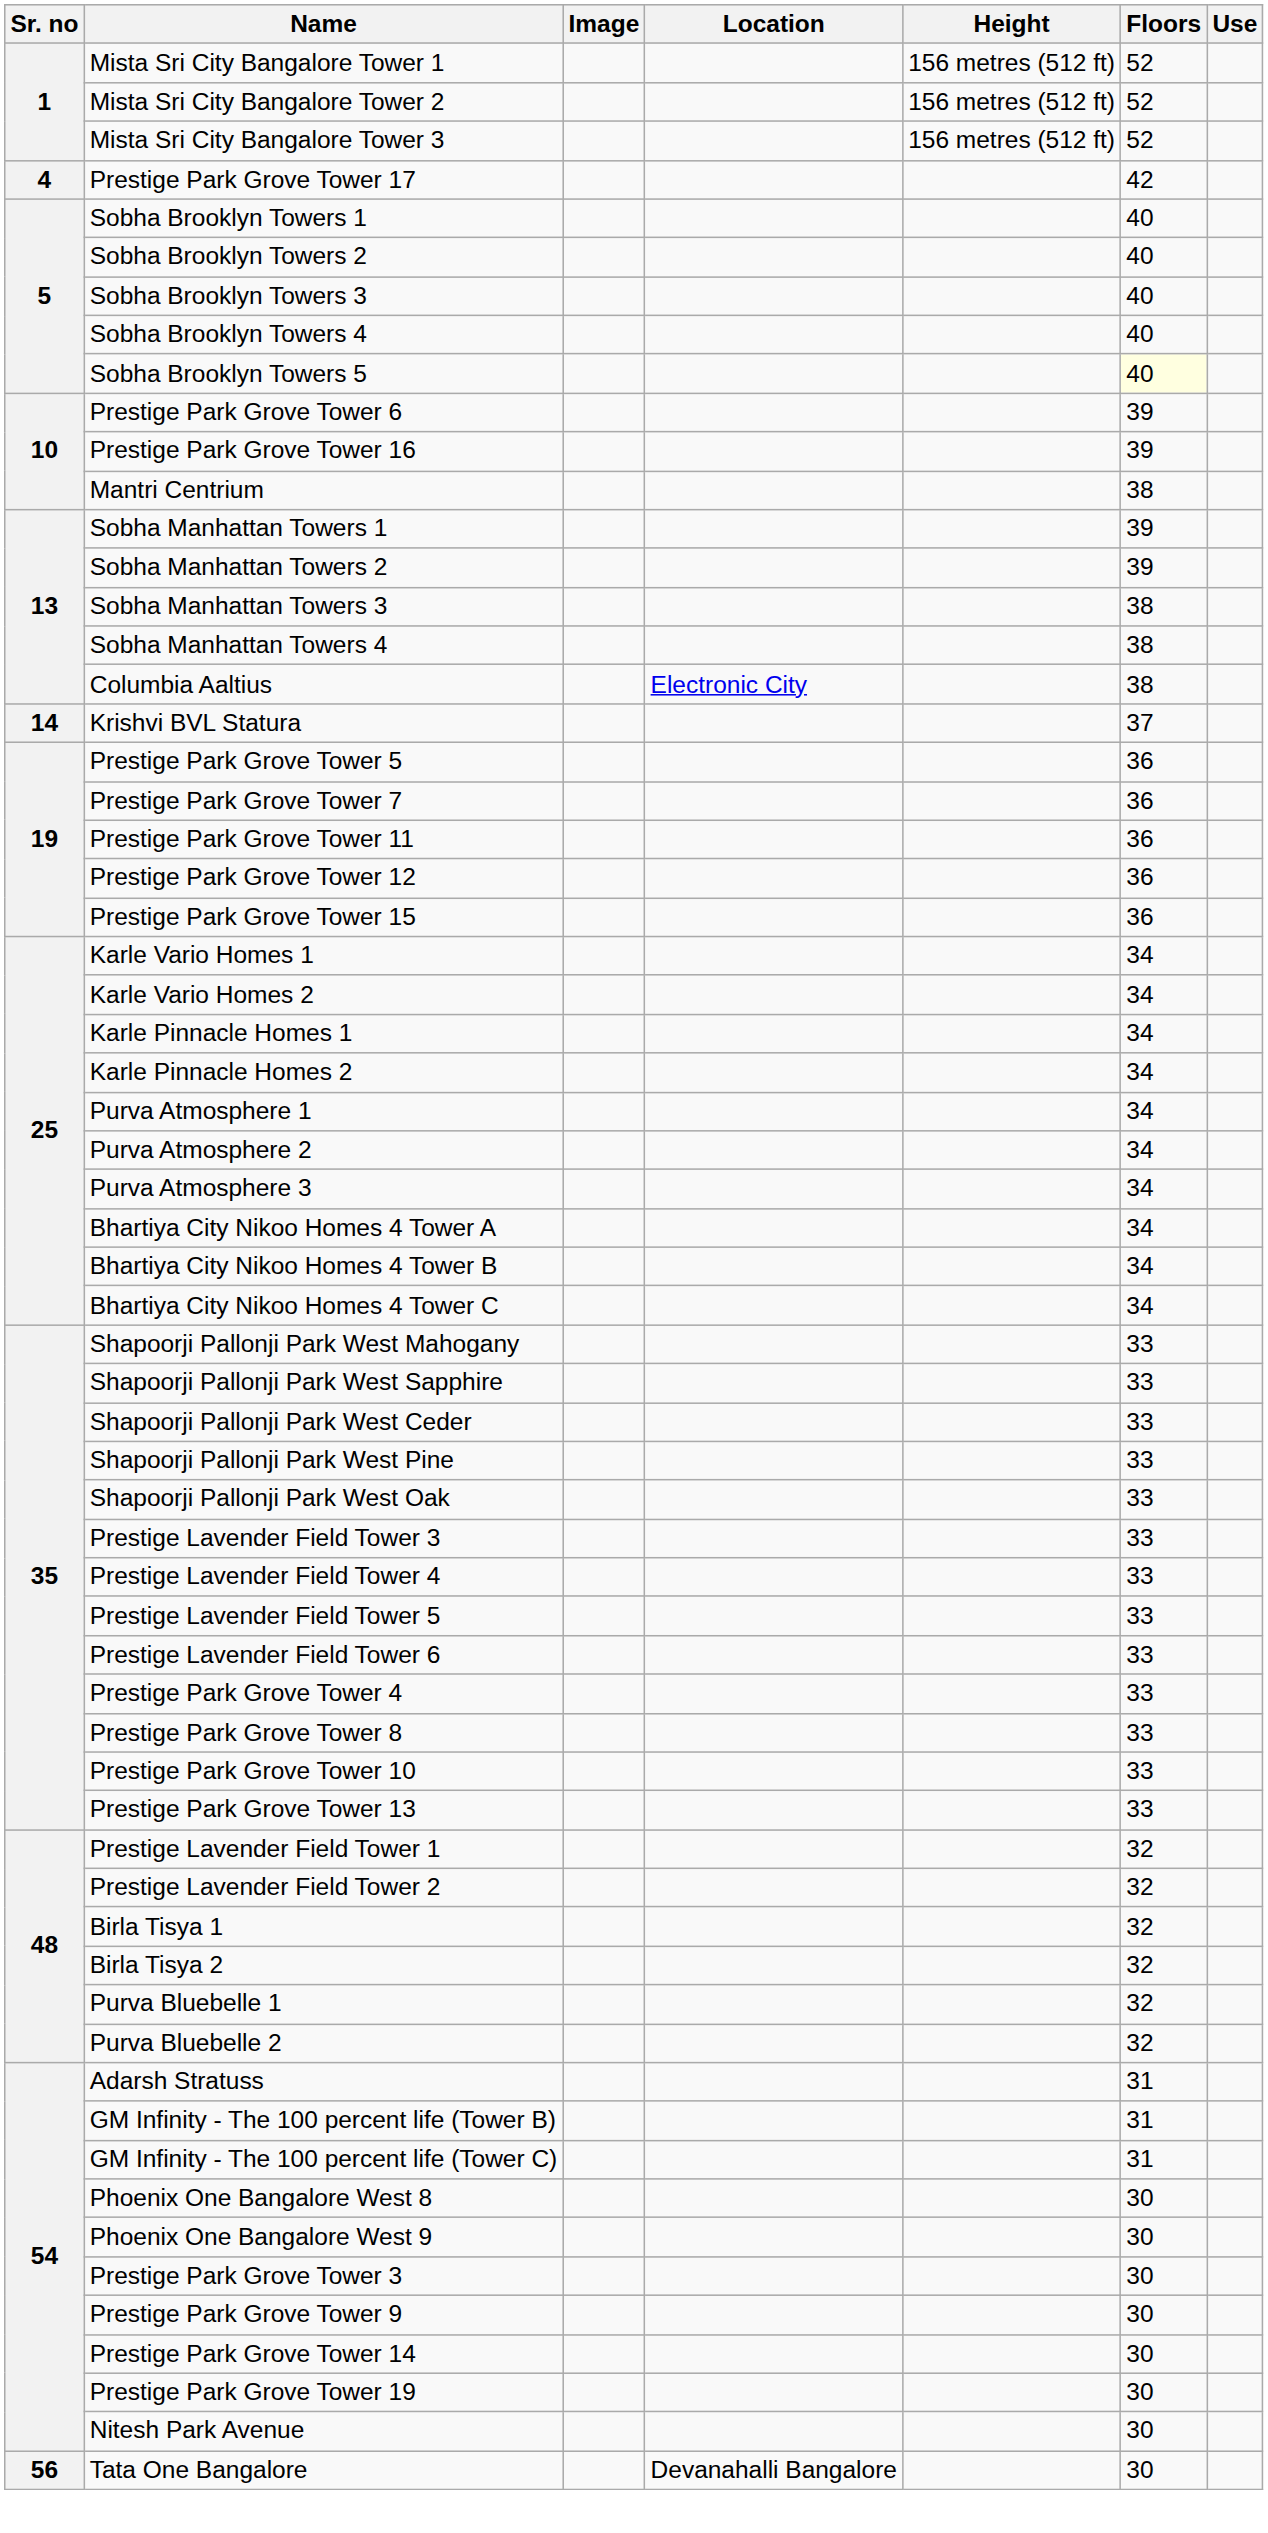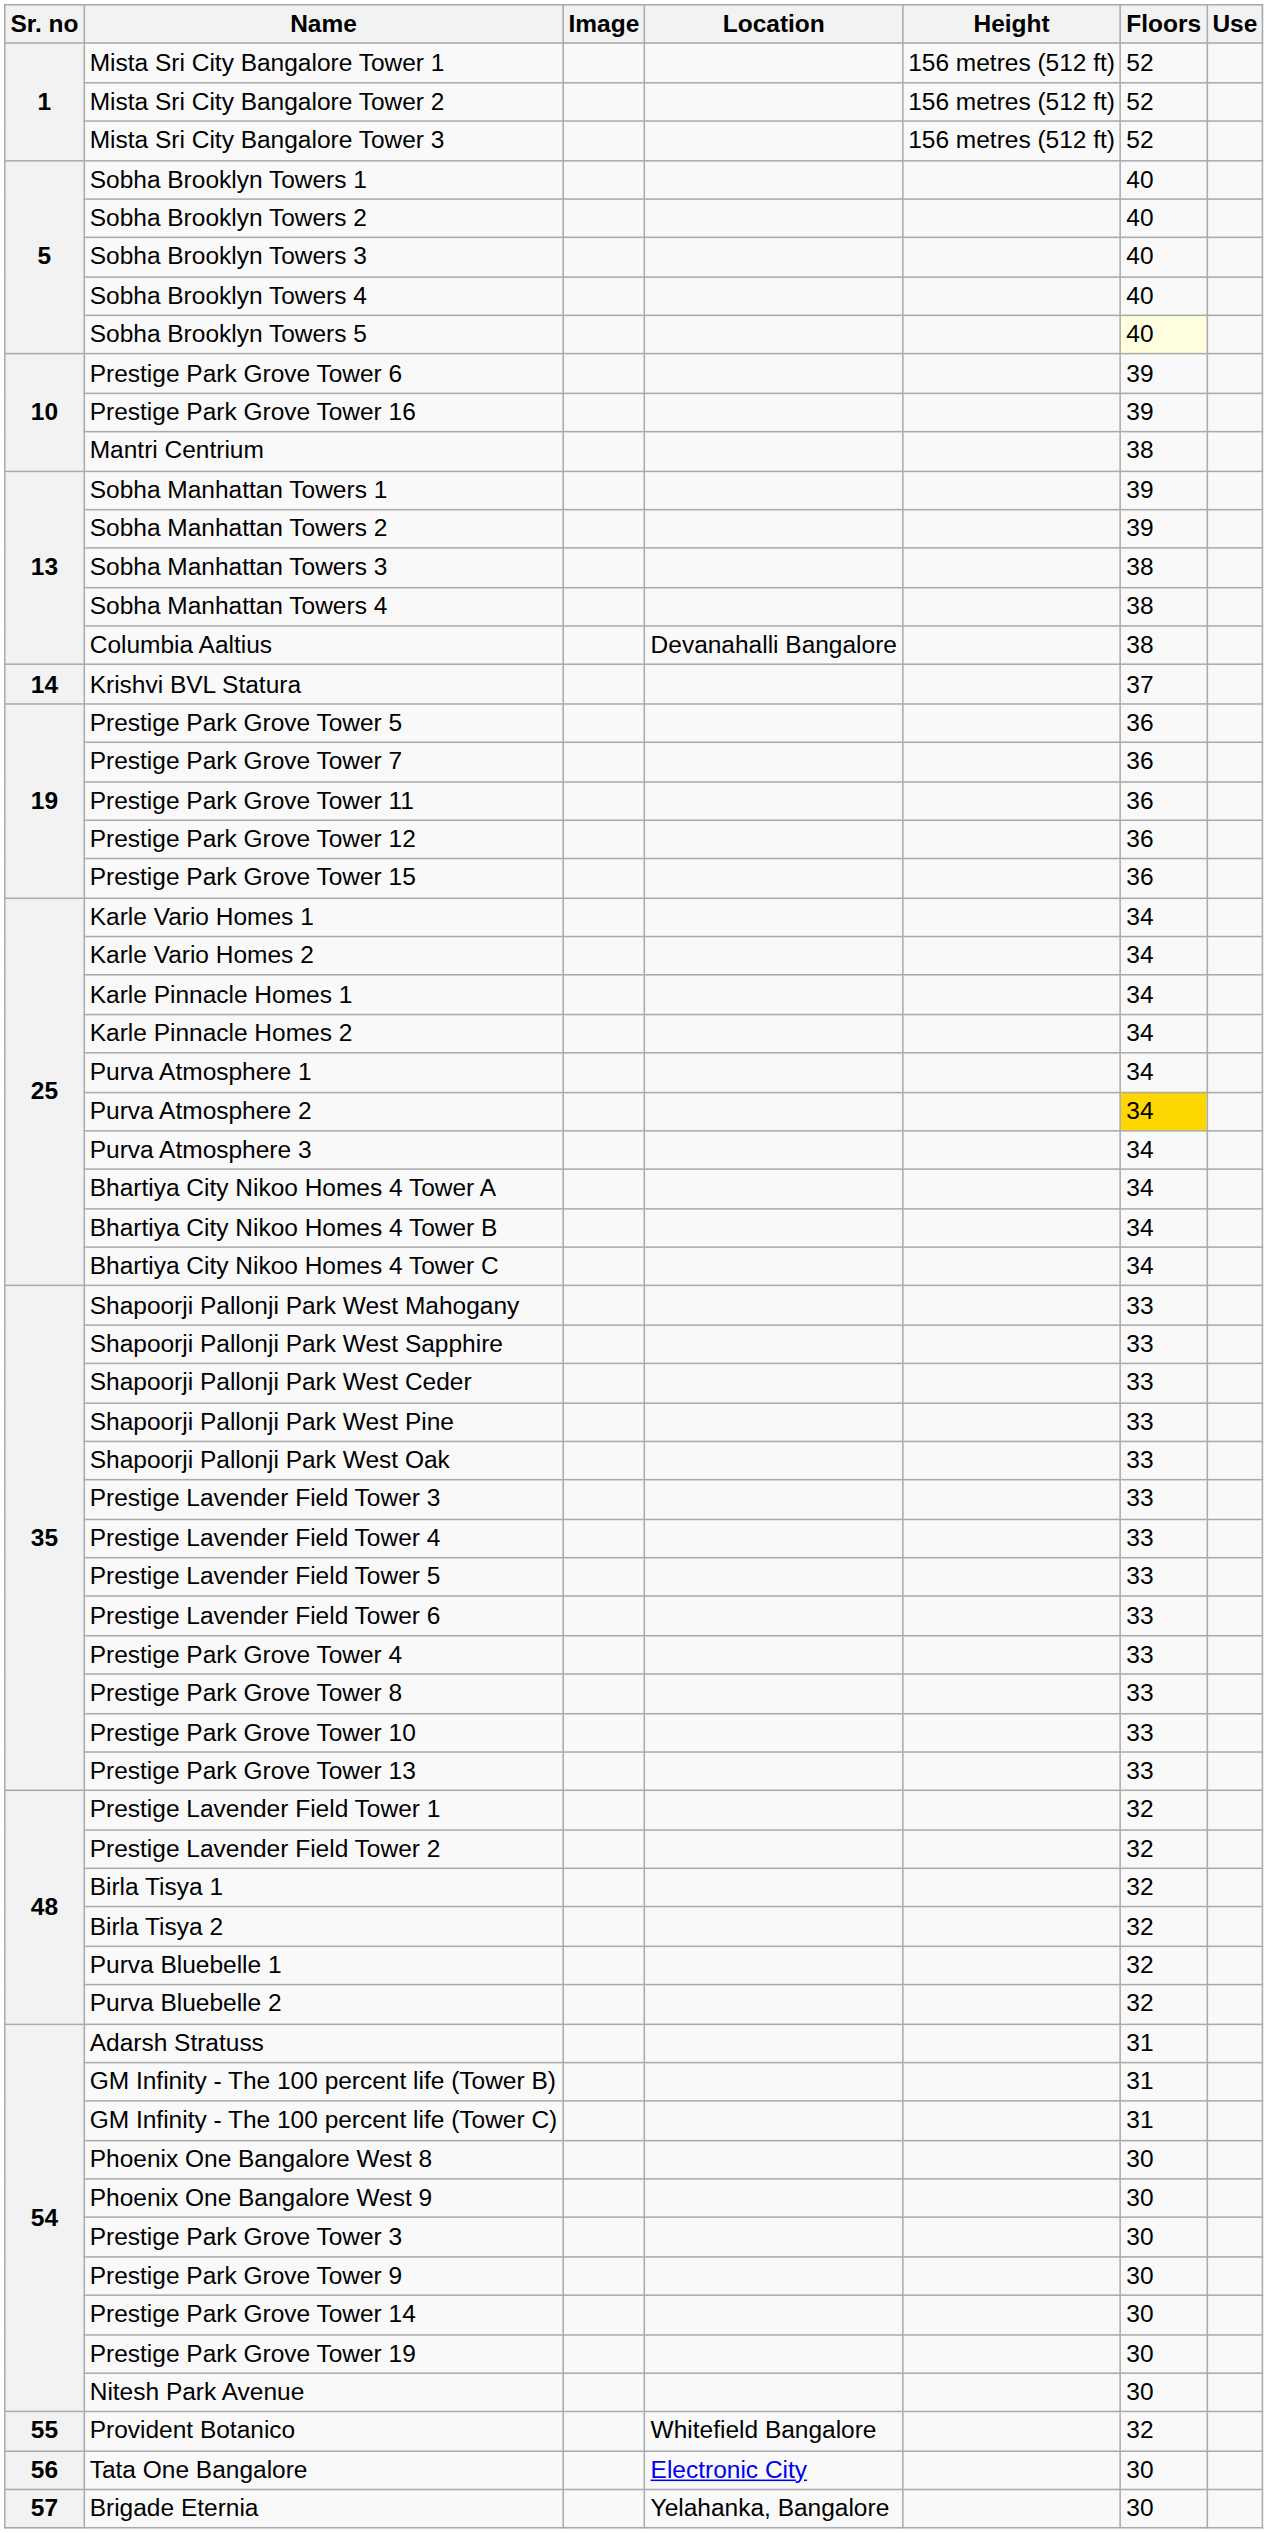- row: 4 | Prestige Park Grove Tower 17 | 42
Columbia Aaltius | Location: Electronic City -> Devanahalli Bangalore
Purva Atmosphere 2 | Floors: no background -> gold background
+ row: 55 | Provident Botanico | Whitefield Bangalore | 32
Tata One Bangalore | Location: Devanahalli Bangalore -> Electronic City
+ row: 57 | Brigade Eternia | Yelahanka, Bangalore | 30
